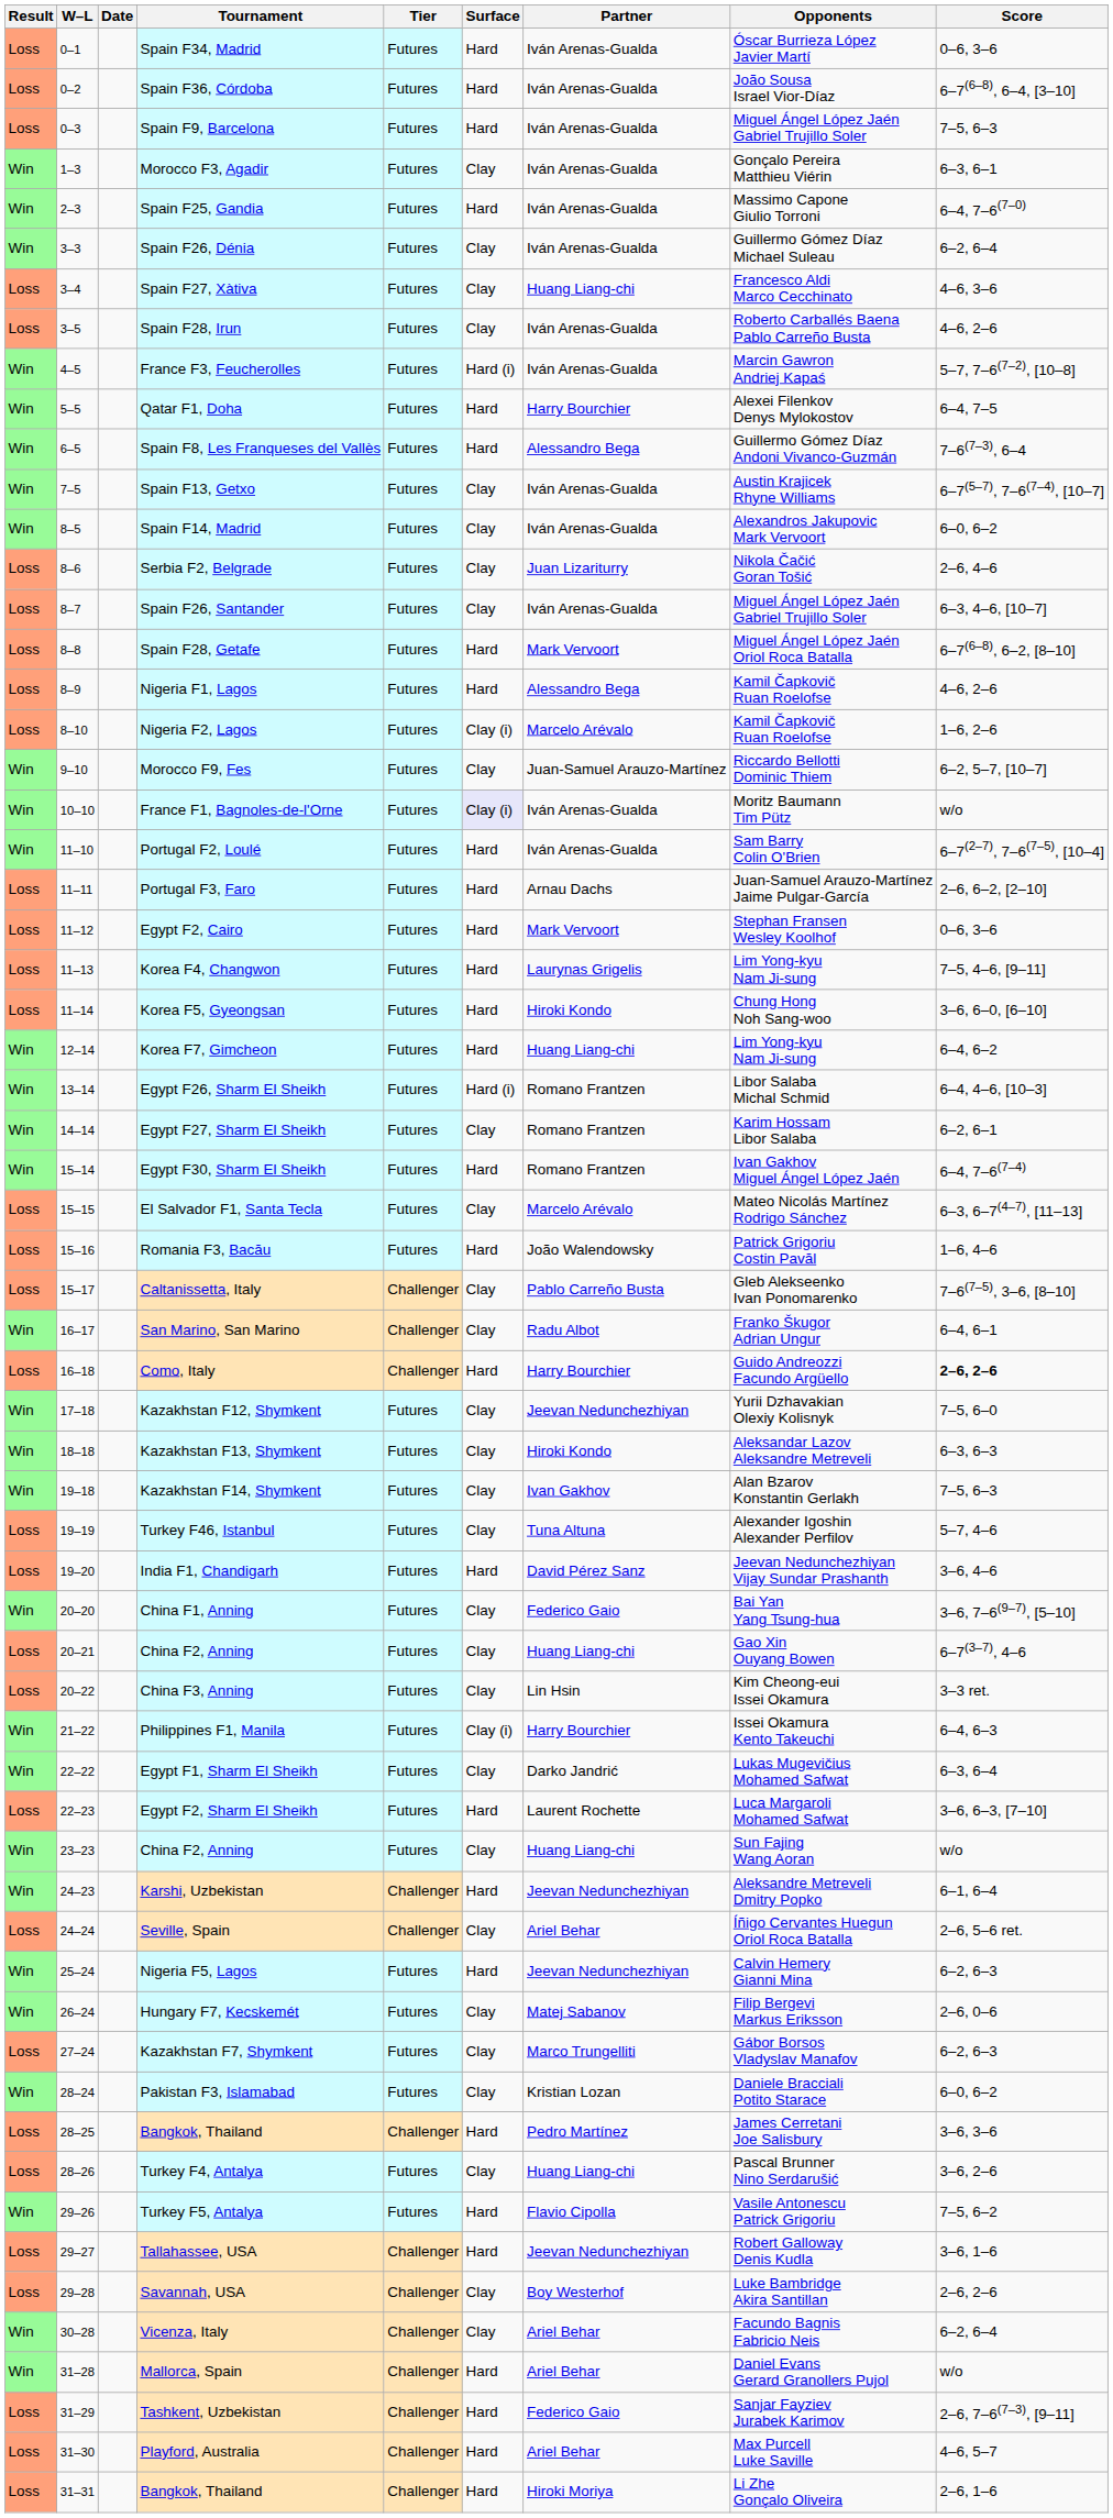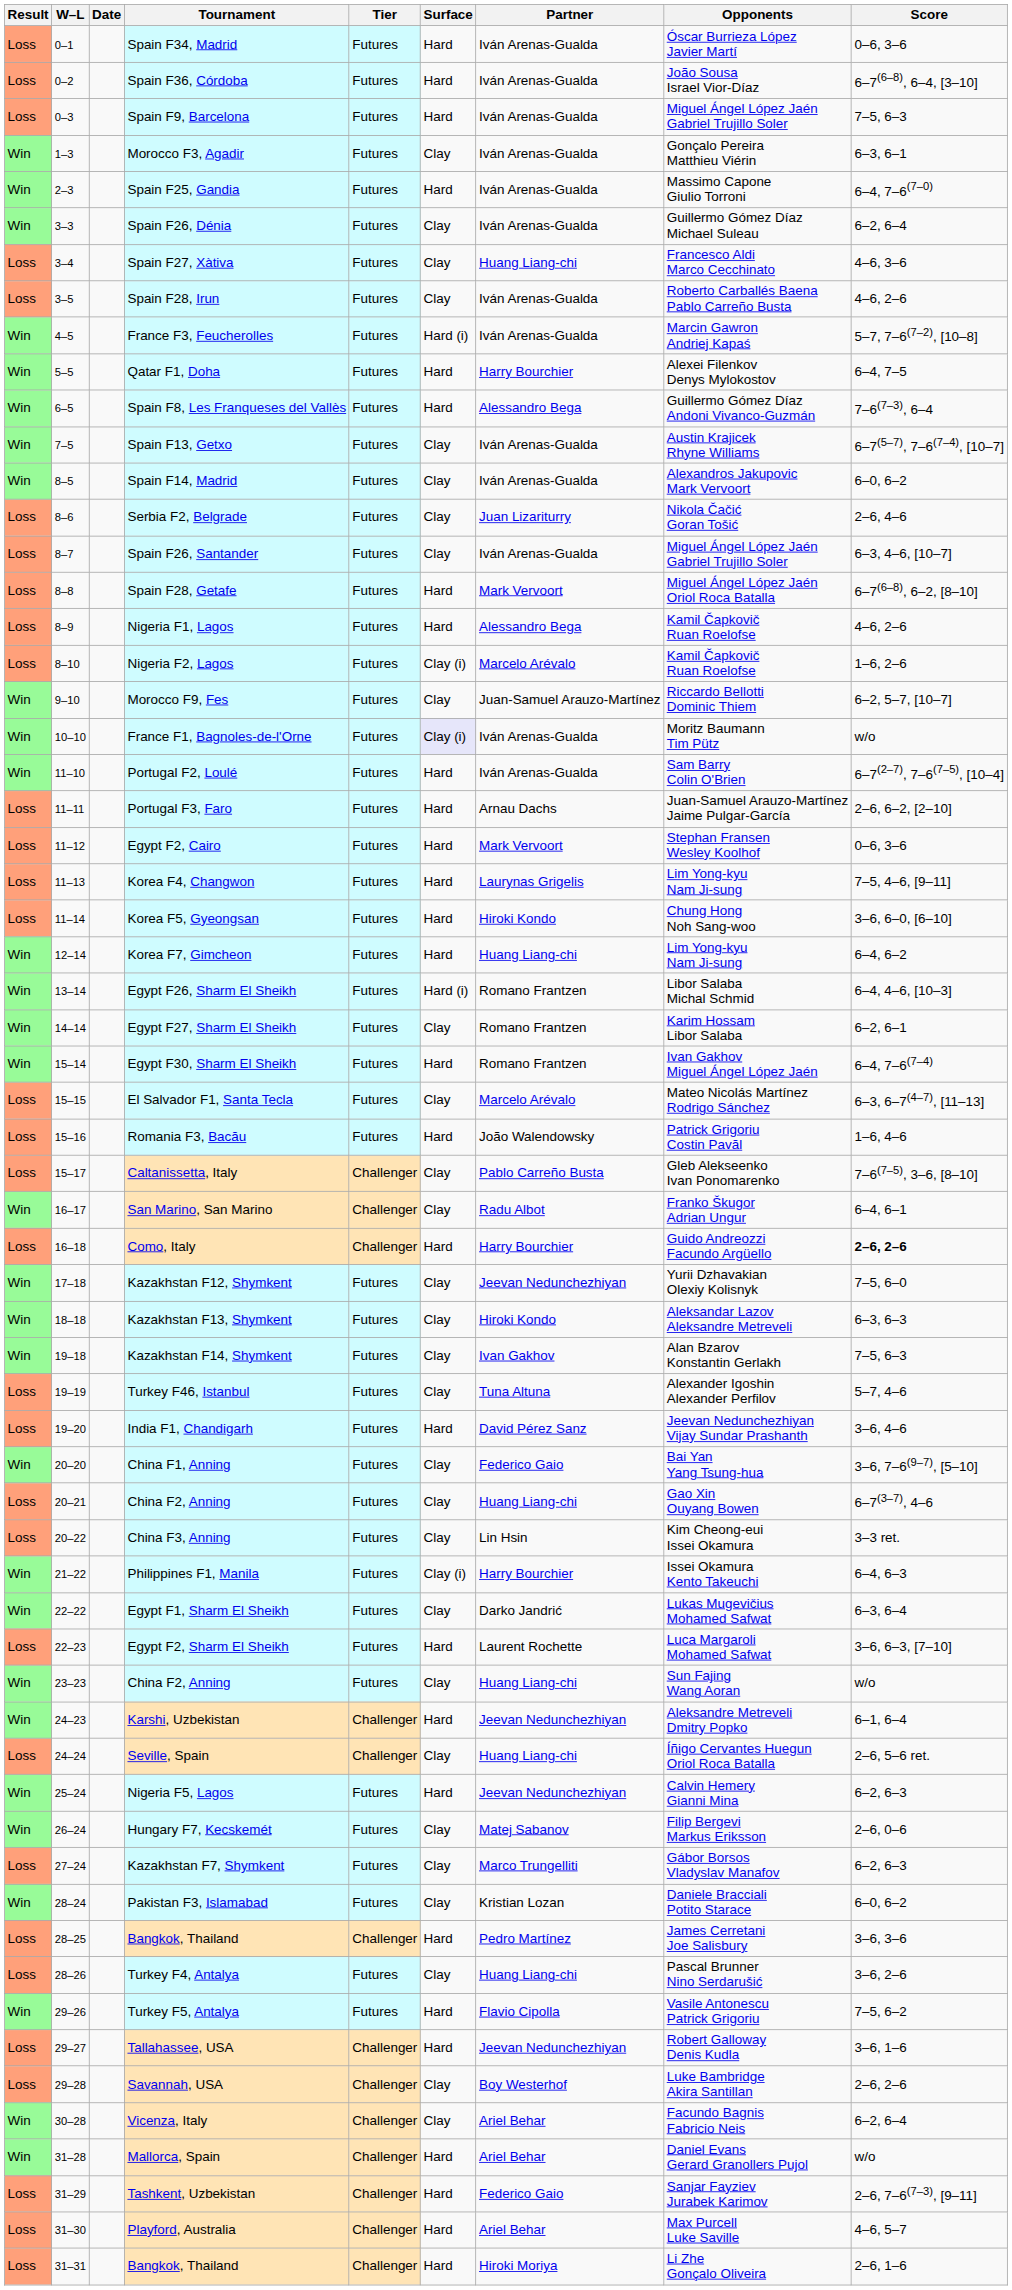Seville, Spain | Partner: Ariel Behar -> Huang Liang-chi
